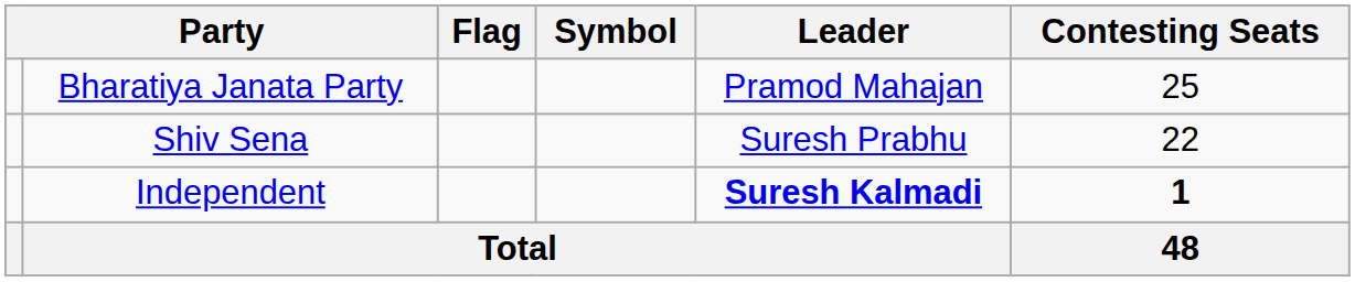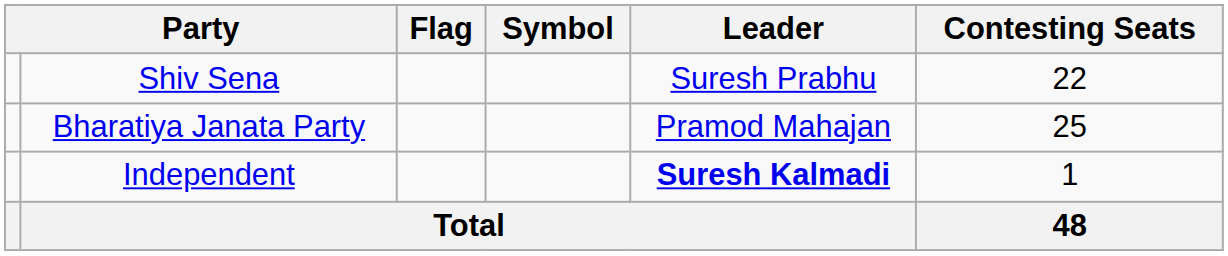rows swapped: Bharatiya Janata Party <-> Shiv Sena
Independent | Contesting Seats: bold -> normal
